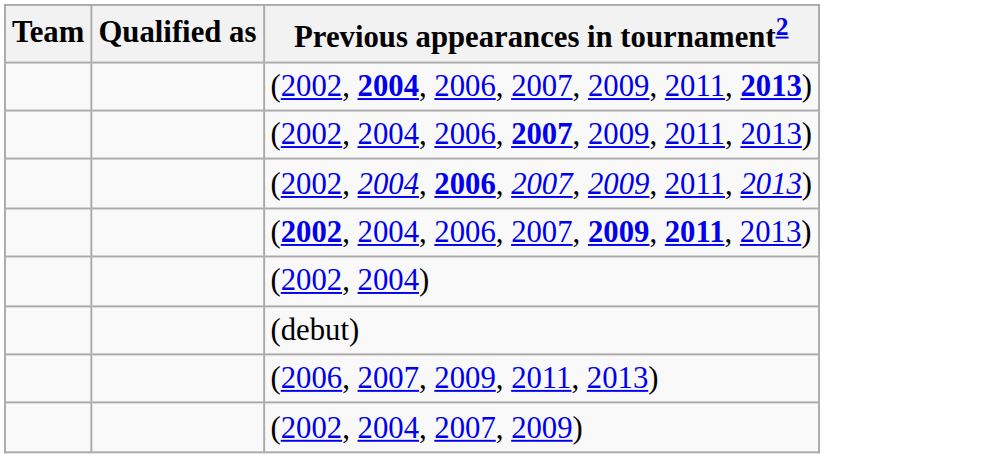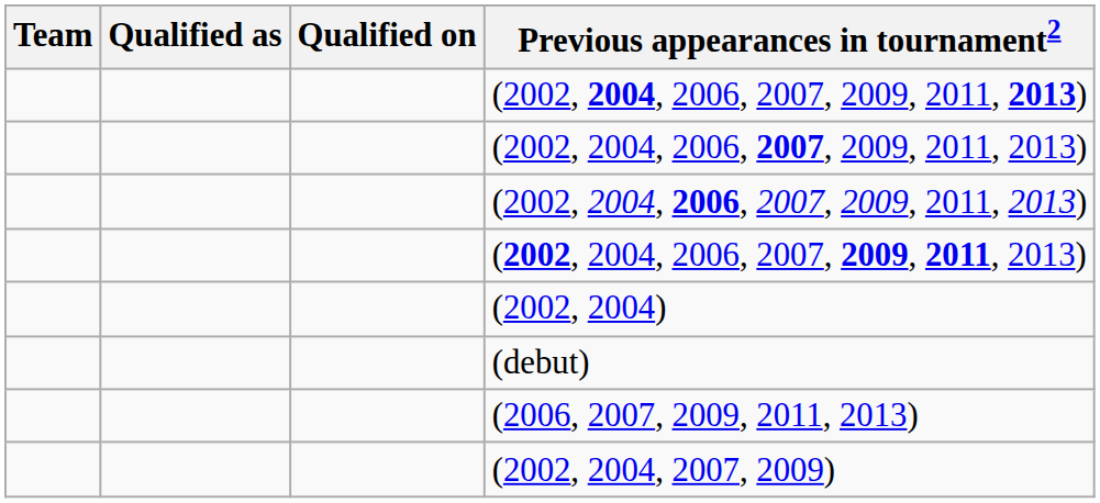+ column: Qualified on
